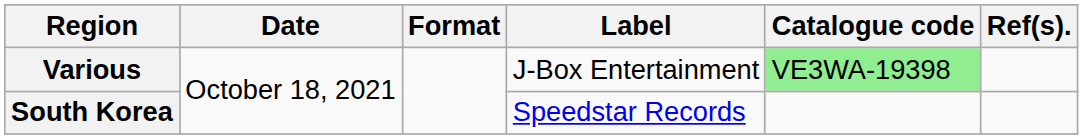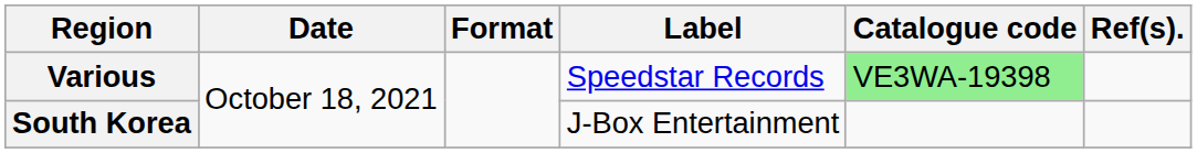Various | Label: J-Box Entertainment -> Speedstar Records
South Korea | Label: Speedstar Records -> J-Box Entertainment
